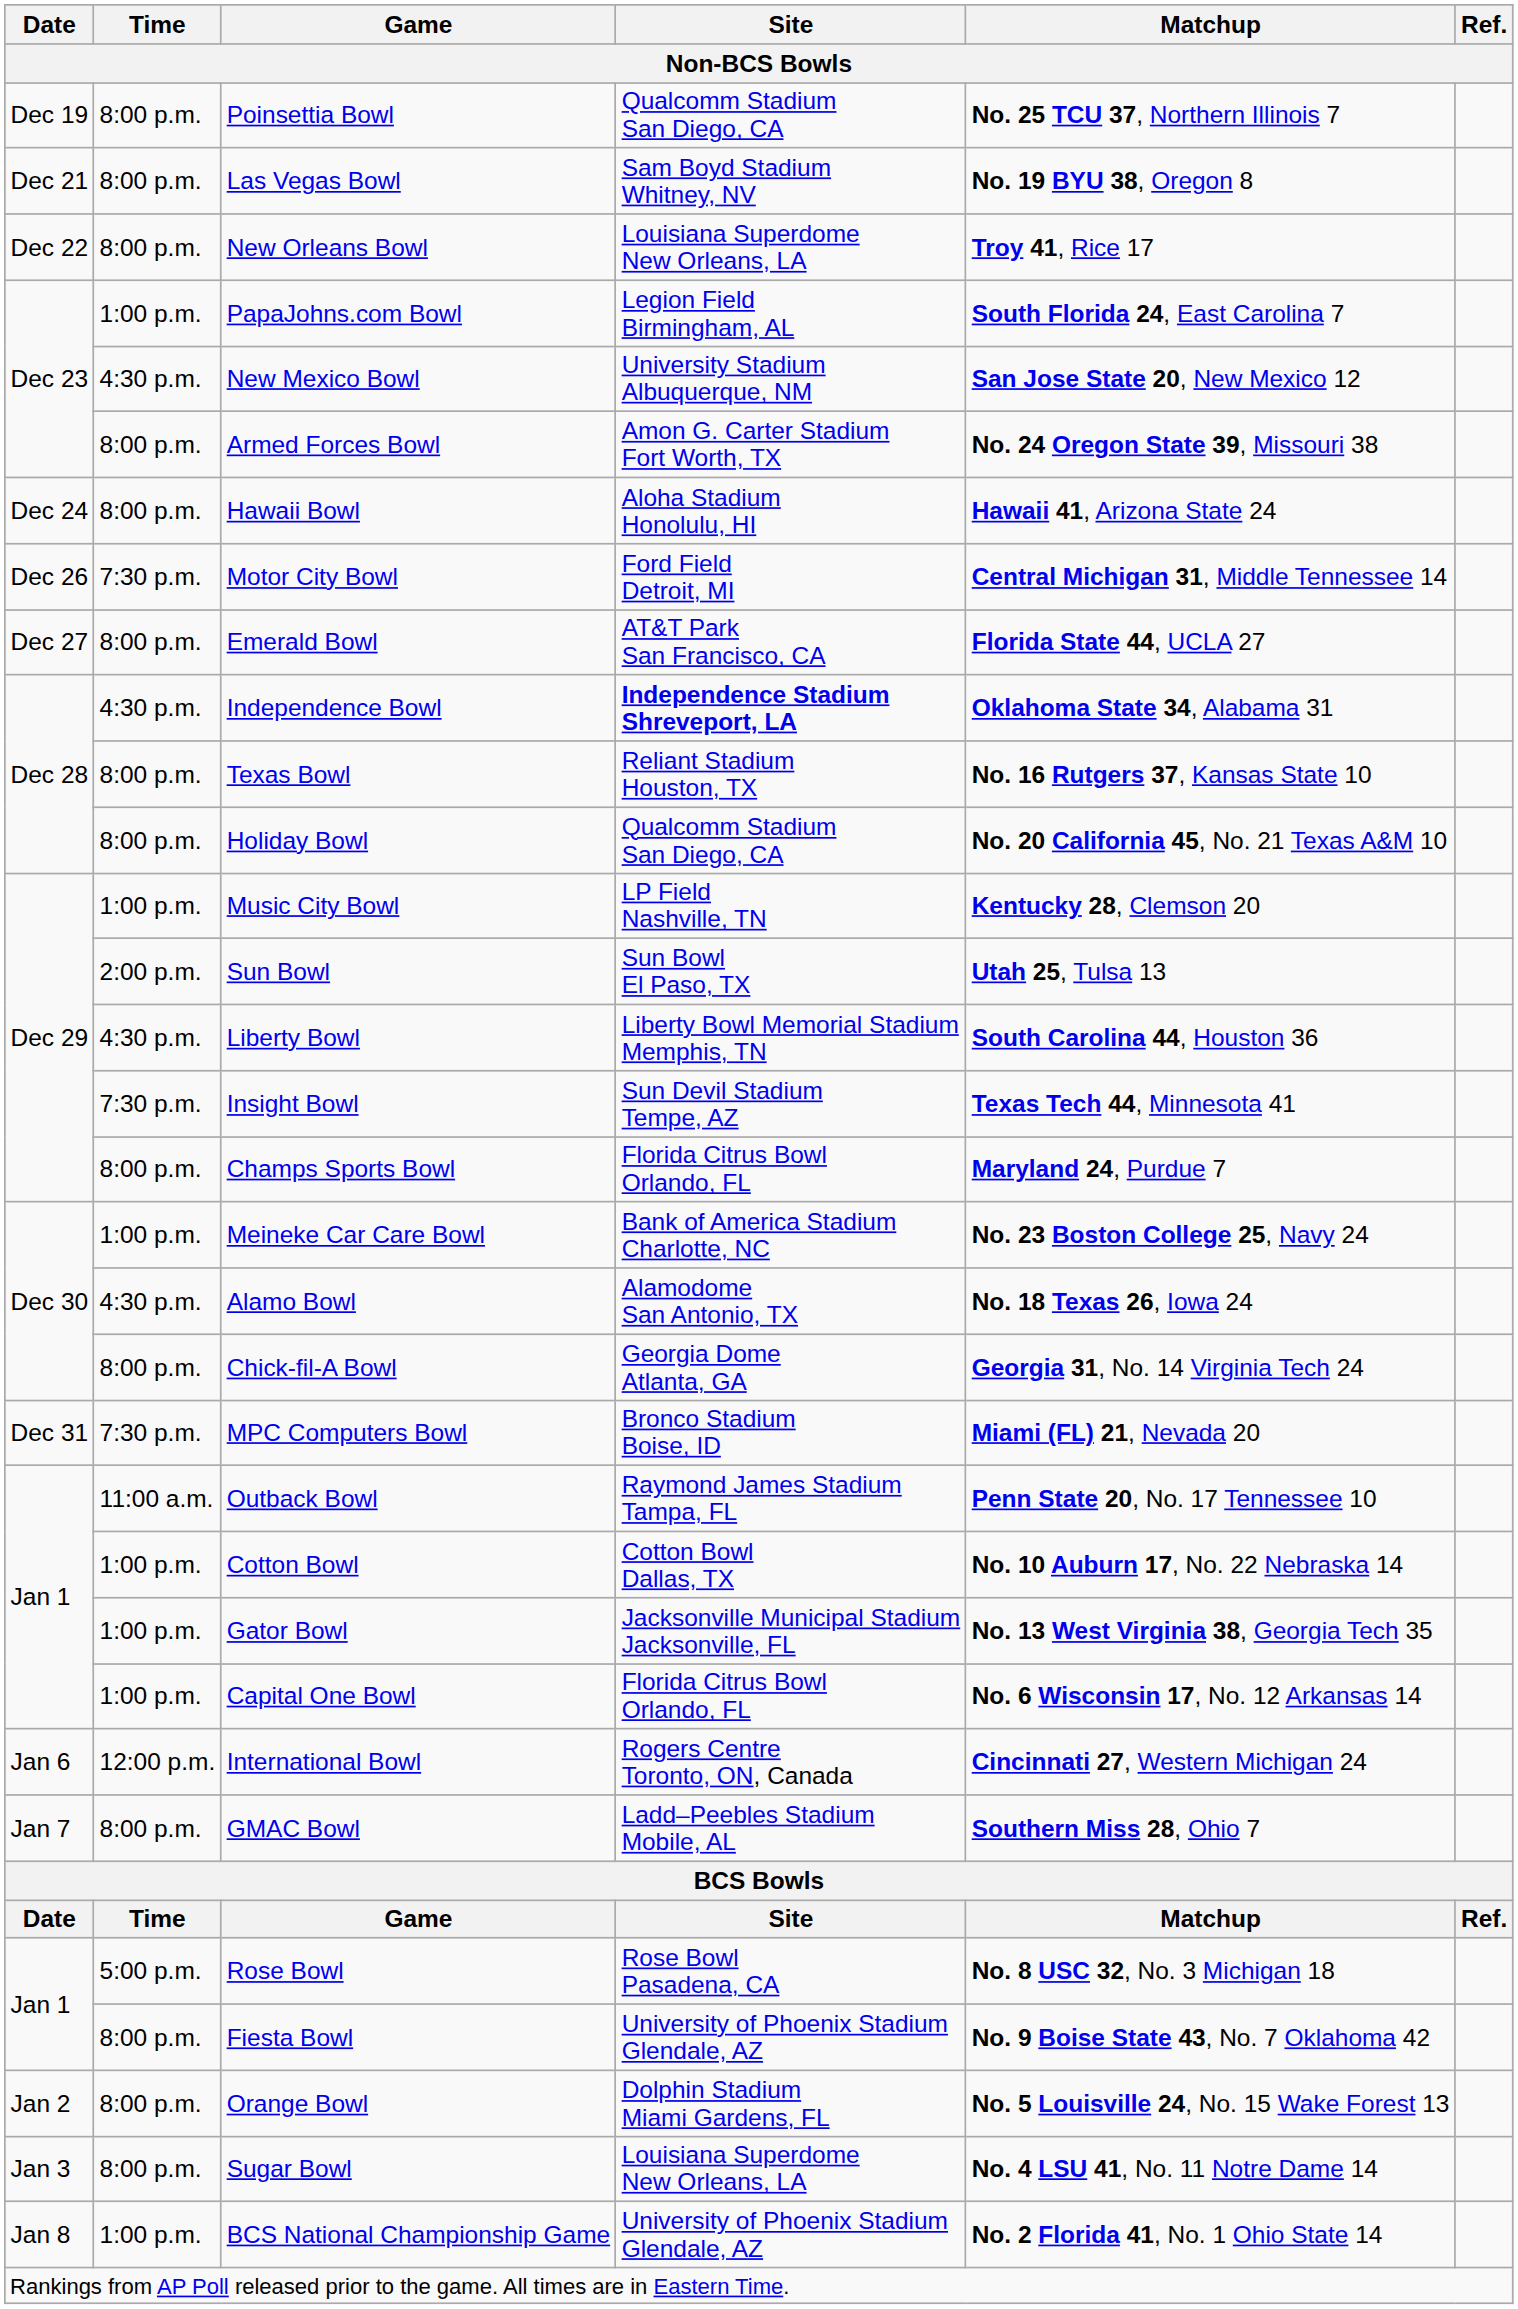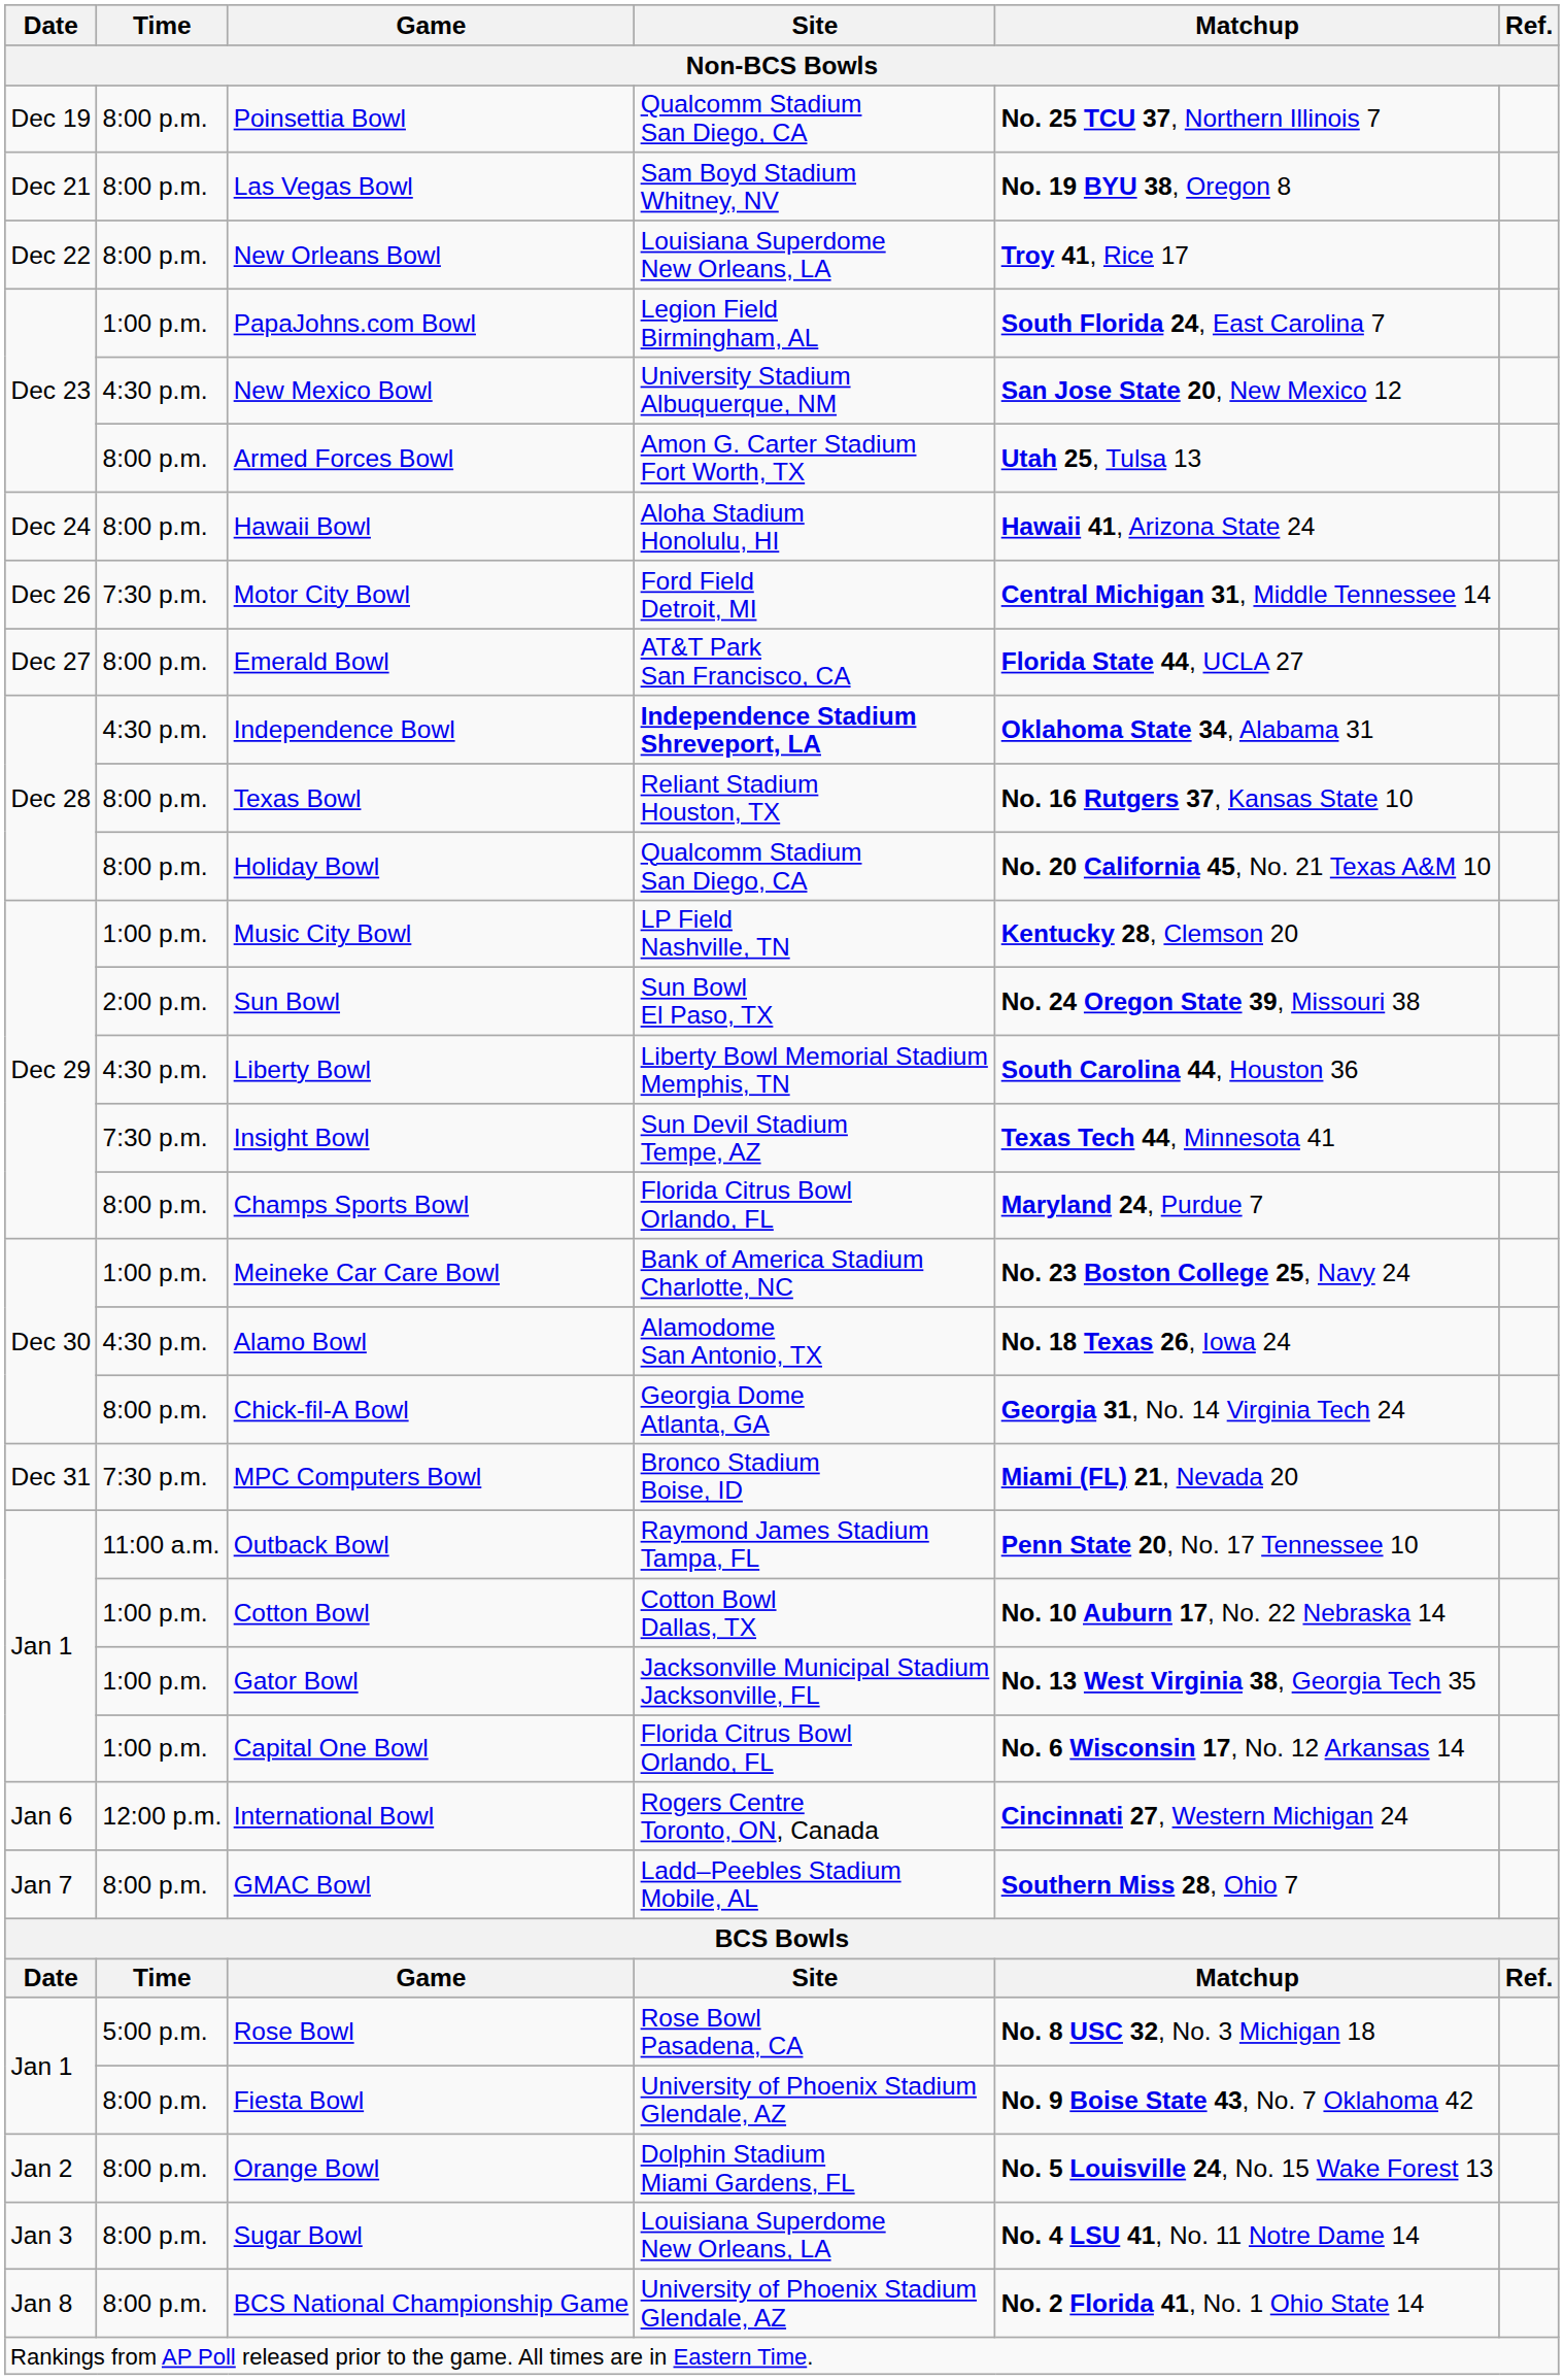Armed Forces Bowl | Matchup: No. 24 Oregon State 39, Missouri 38 -> Utah 25, Tulsa 13
Sun Bowl | Matchup: Utah 25, Tulsa 13 -> No. 24 Oregon State 39, Missouri 38
BCS National Championship Game | Time: 1:00 p.m. -> 8:00 p.m.
